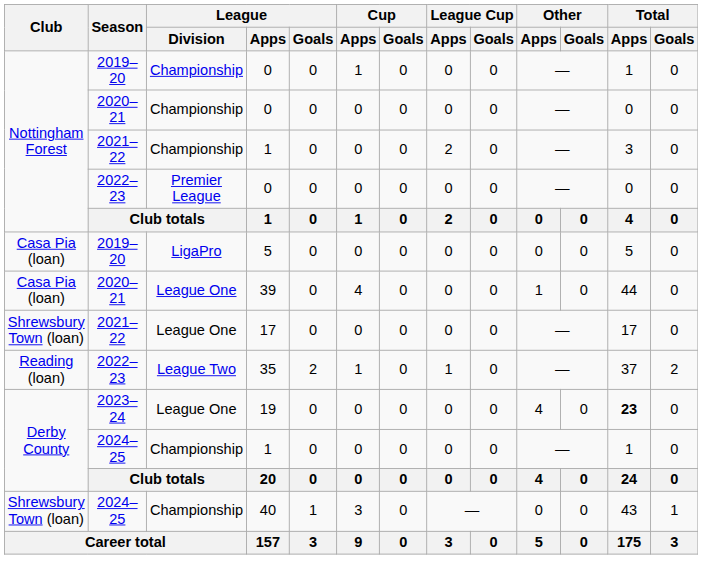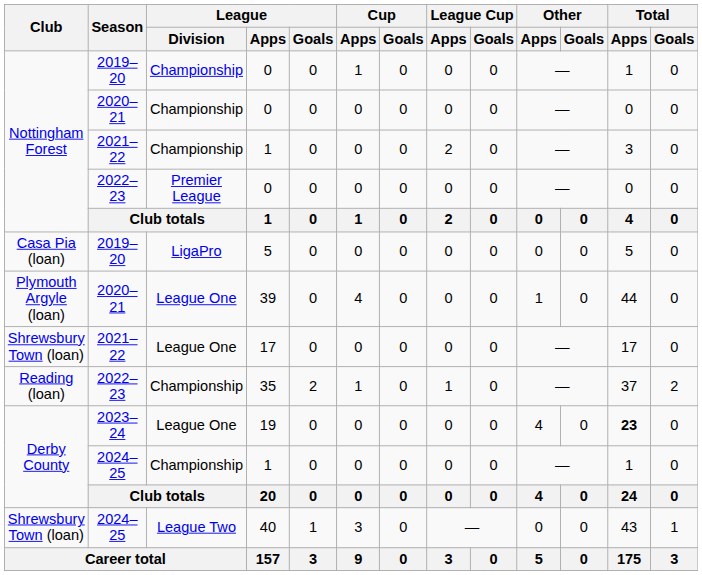39 | Club: Casa Pia (loan) -> Plymouth Argyle (loan)
35 | League / Division: League Two -> Championship
40 | League / Division: Championship -> League Two
